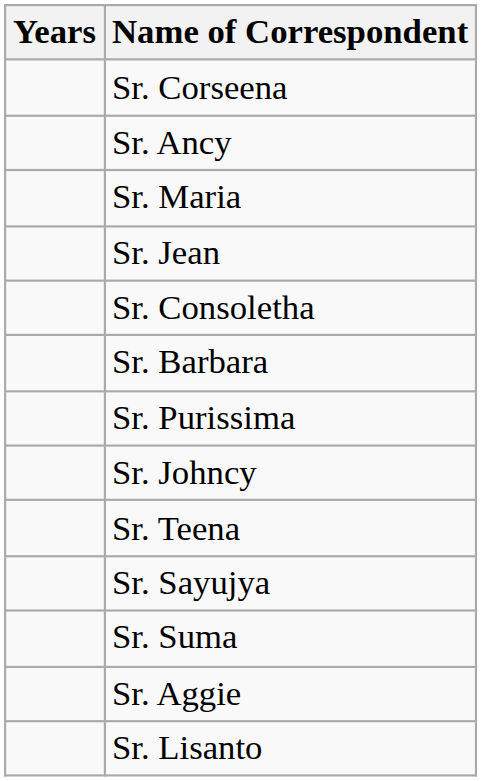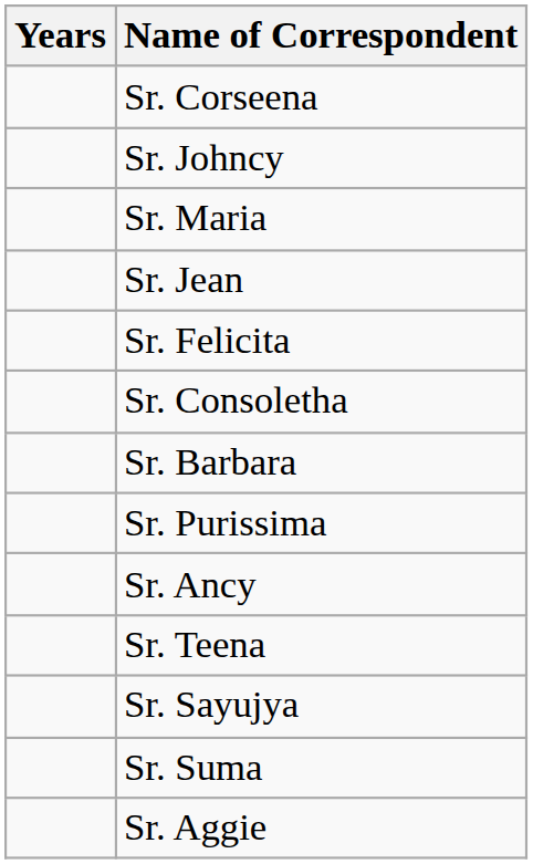rows swapped: Sr. Ancy <-> Sr. Johncy
+ row: Sr. Felicita
- row: Sr. Lisanto
